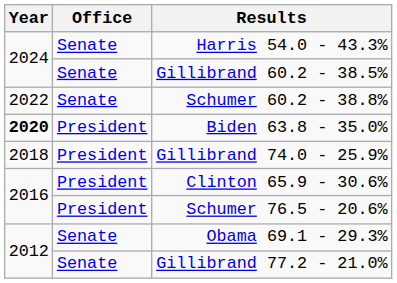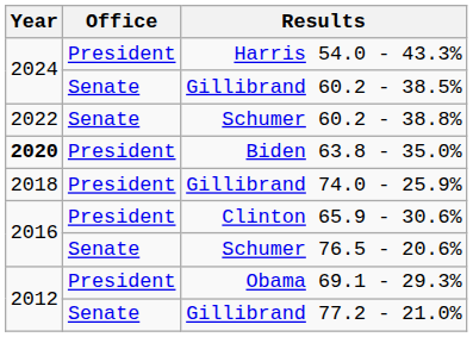Harris 54.0 - 43.3% | Office: Senate -> President
Schumer 76.5 - 20.6% | Office: President -> Senate
Obama 69.1 - 29.3% | Office: Senate -> President
